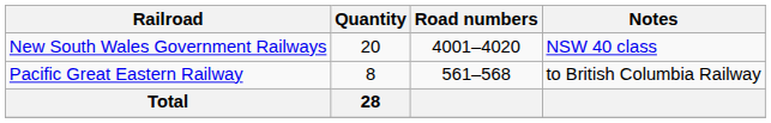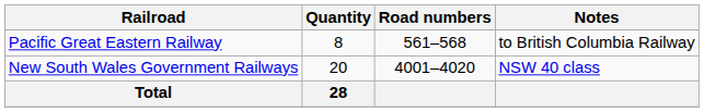rows swapped: New South Wales Government Railways <-> Pacific Great Eastern Railway
